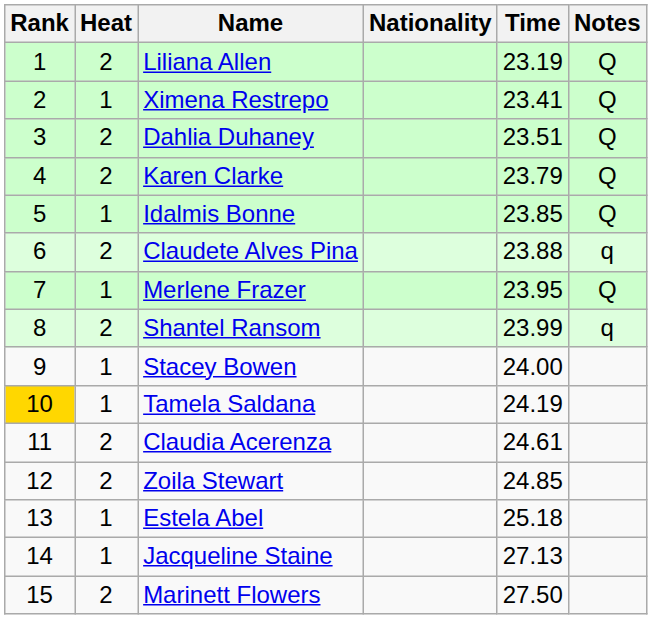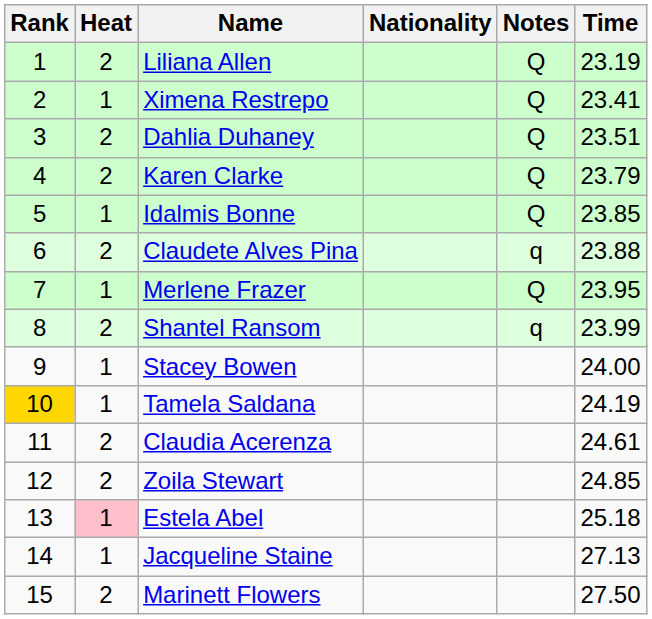columns swapped: Time <-> Notes
Estela Abel | Heat: no background -> pink background
